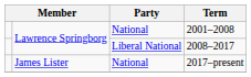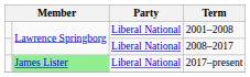2001–2008 | Party: National -> Liberal National
2017–present | column 2: no background -> lightgreen background
2017–present | Party: National -> Liberal National
